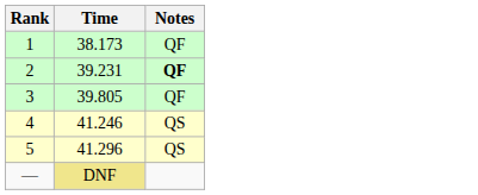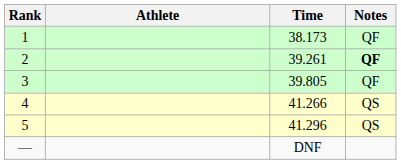+ column: Athlete
2 | Time: 39.231 -> 39.261
4 | Time: 41.246 -> 41.266
— | Time: khaki background -> no background
